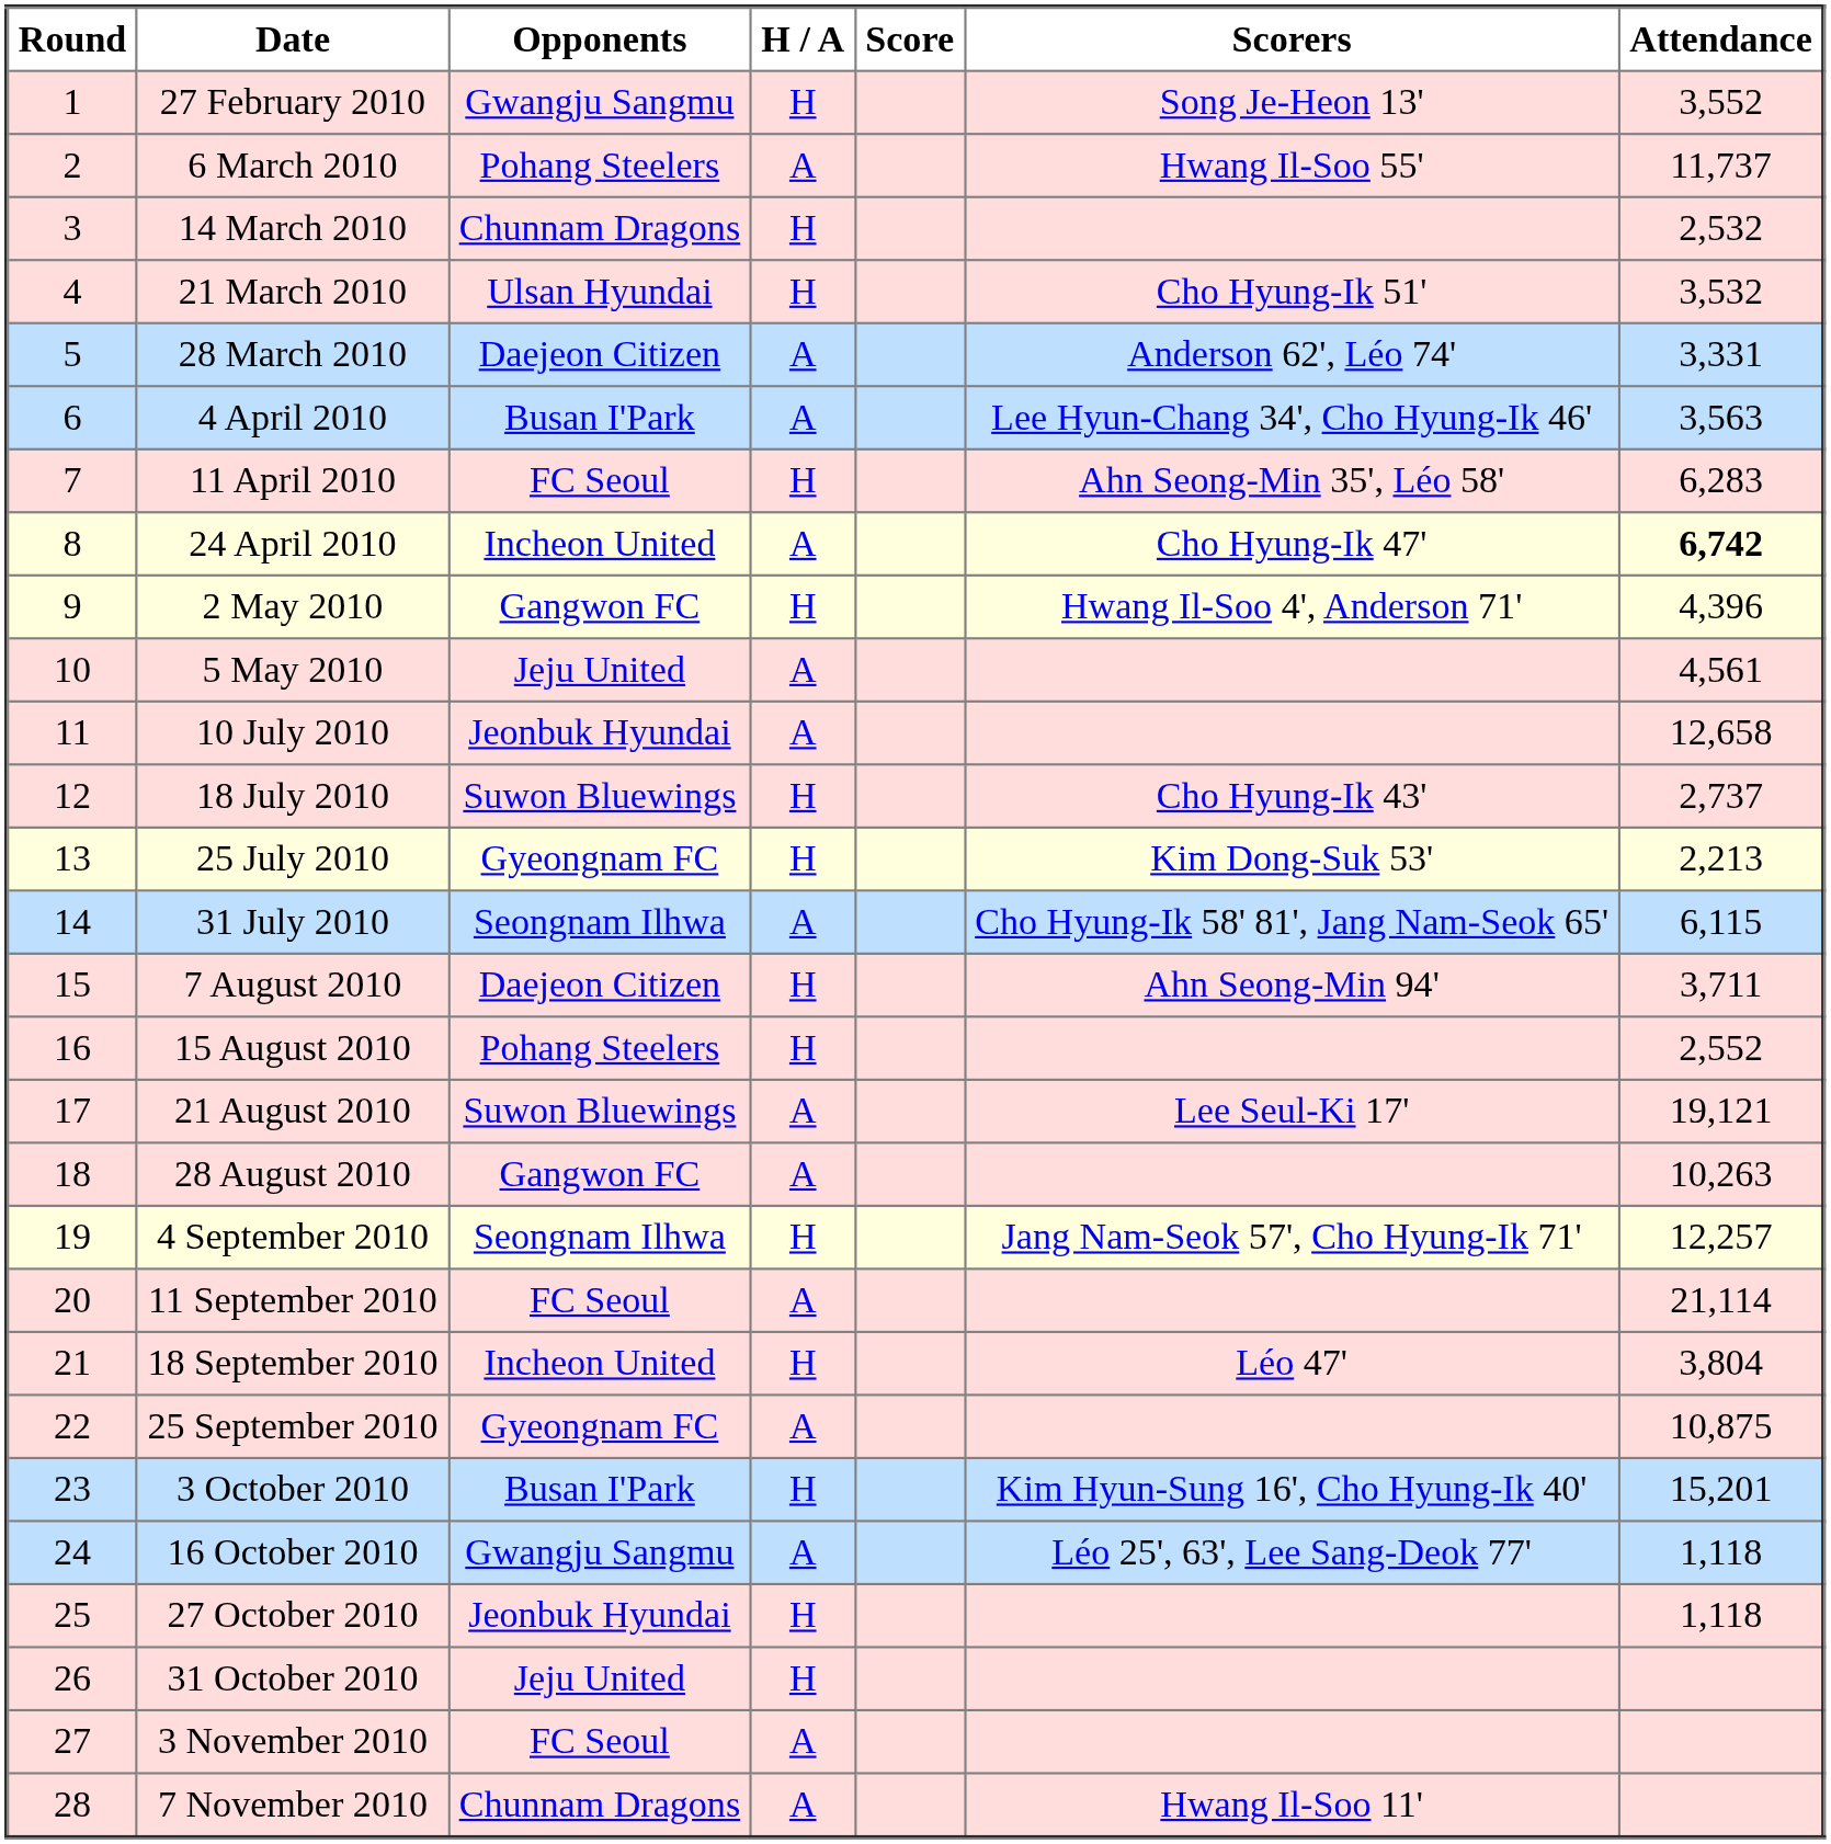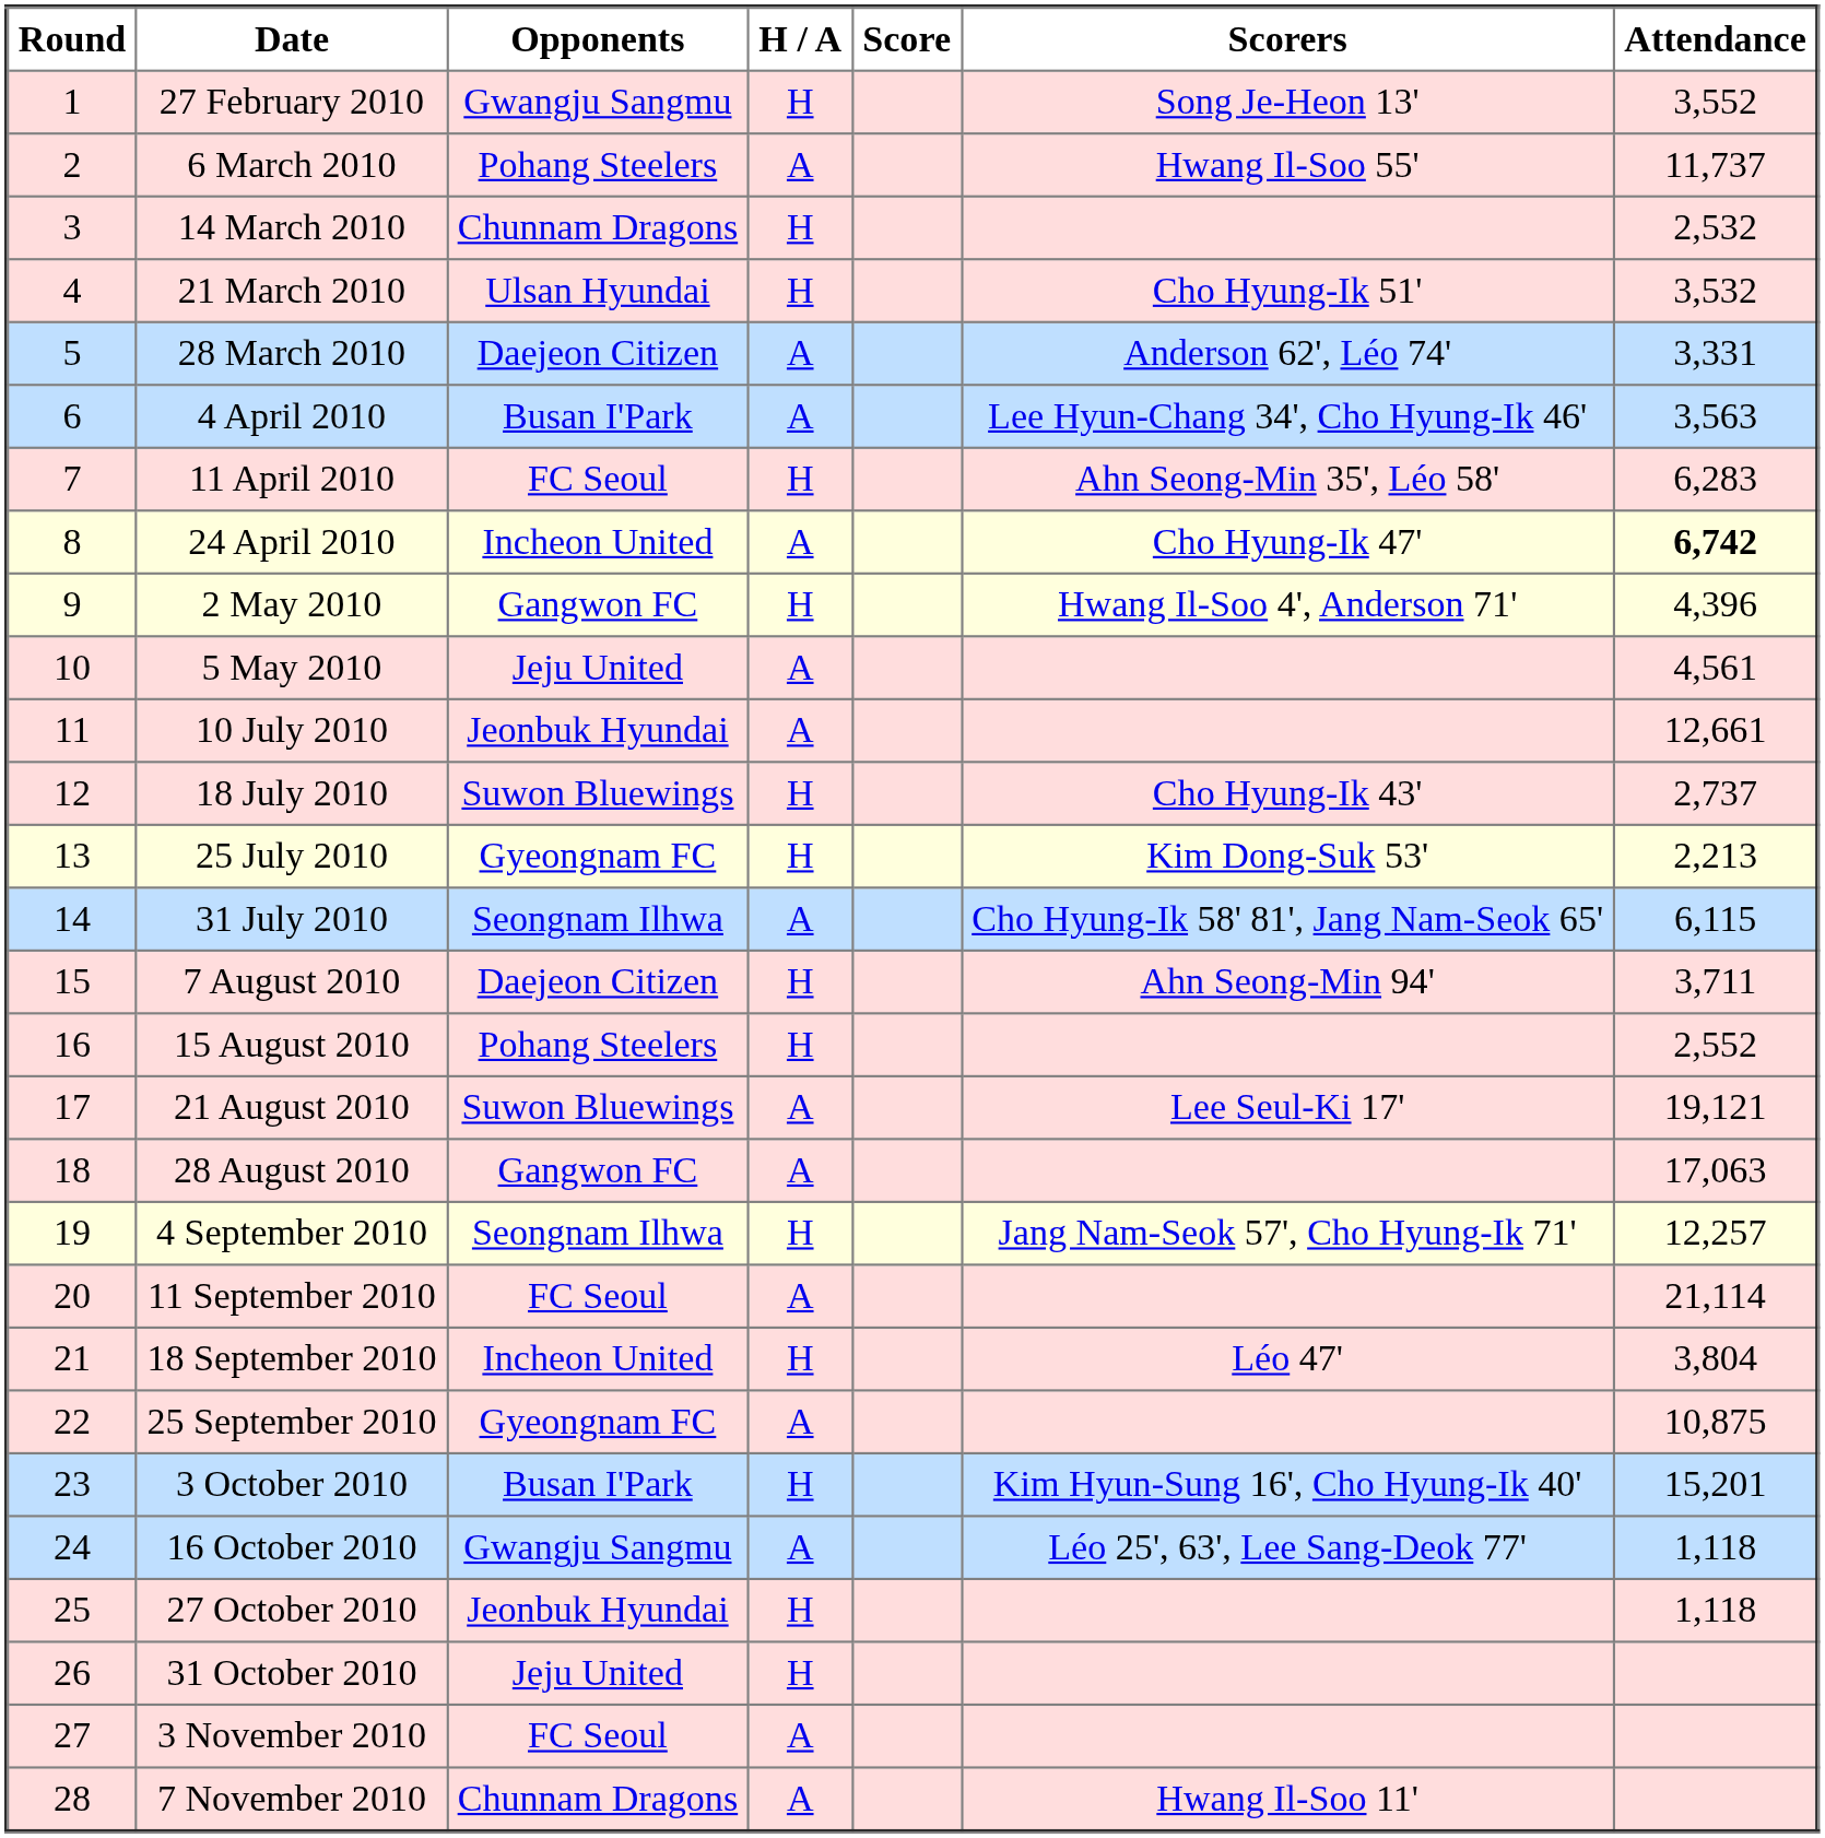10 July 2010 | Attendance: 12,658 -> 12,661
28 August 2010 | Attendance: 10,263 -> 17,063
